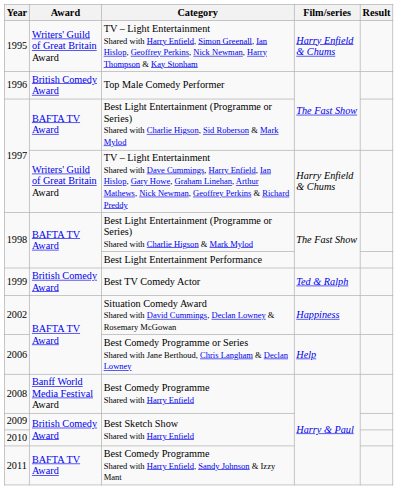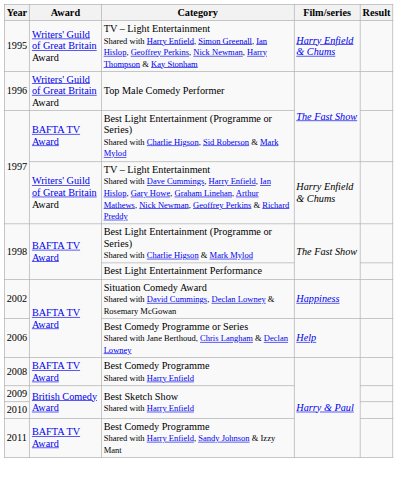Top Male Comedy Performer | Award: British Comedy Award -> Writers' Guild of Great Britain Award
- row: 1999 | British Comedy Award | Best TV Comedy Actor | Ted & Ralph
Best Comedy Programme Shared with Harry Enfield | Award: Banff World Media Festival Award -> BAFTA TV Award
